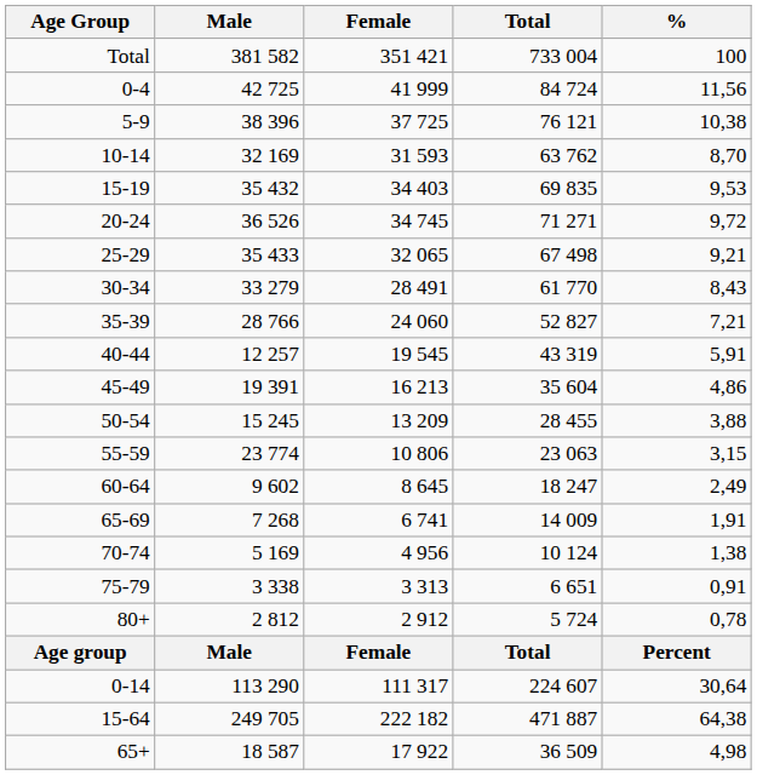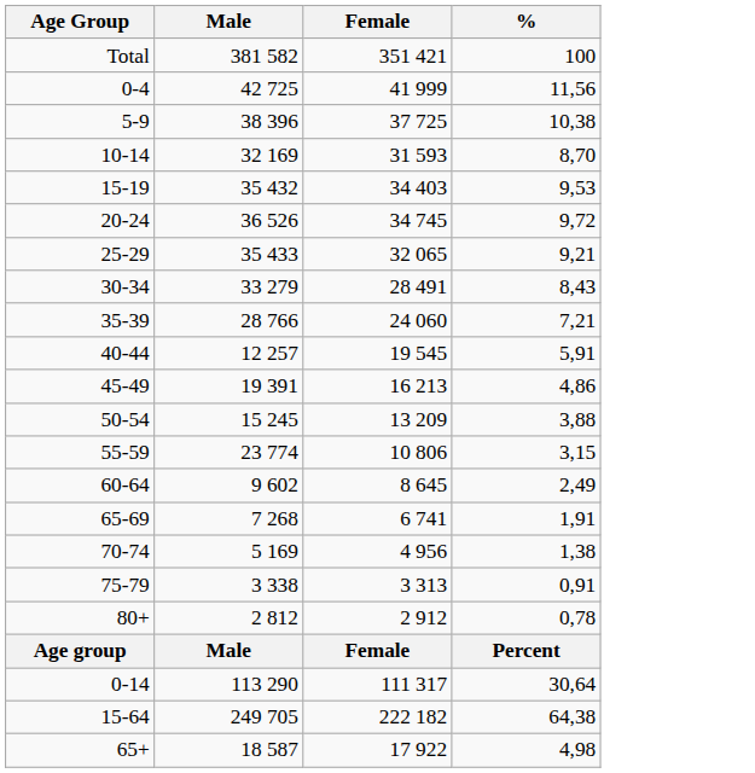- column: Total | 733 004 | 84 724 | 76 121 | 63 762 | 69 835 | 71 271 | 67 498 | 61 770 | 52 827 | 43 319 | 35 604 | 28 455 | 23 063 | 18 247 | 14 009 | 10 124 | 6 651 | 5 724 | Total | 224 607 | 471 887 | 36 509
